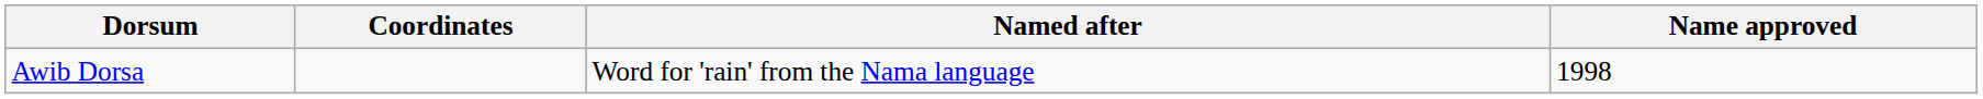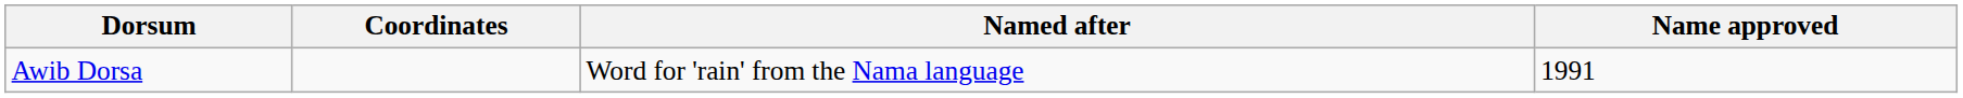Awib Dorsa | Name approved: 1998 -> 1991
